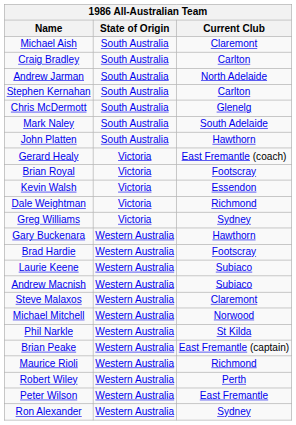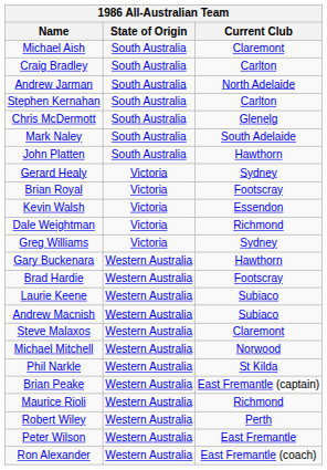Gerard Healy | Current Club: East Fremantle (coach) -> Sydney
Ron Alexander | Current Club: Sydney -> East Fremantle (coach)
